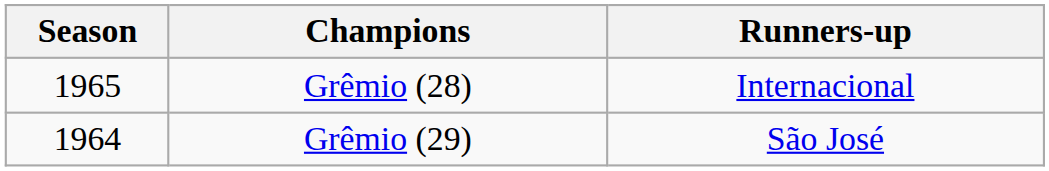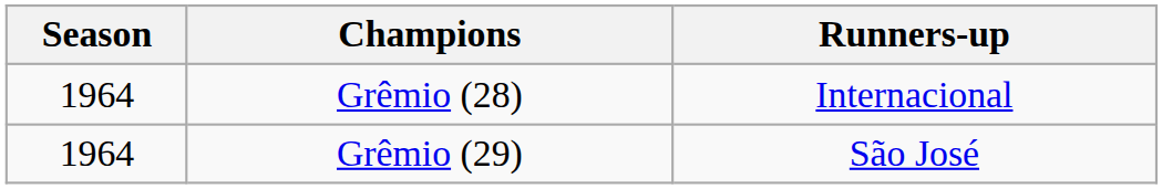Grêmio (28) | Season: 1965 -> 1964
